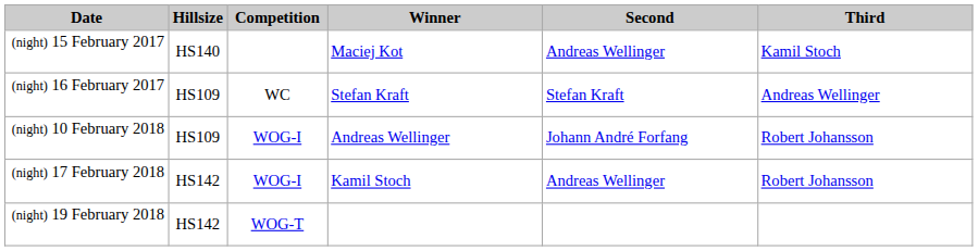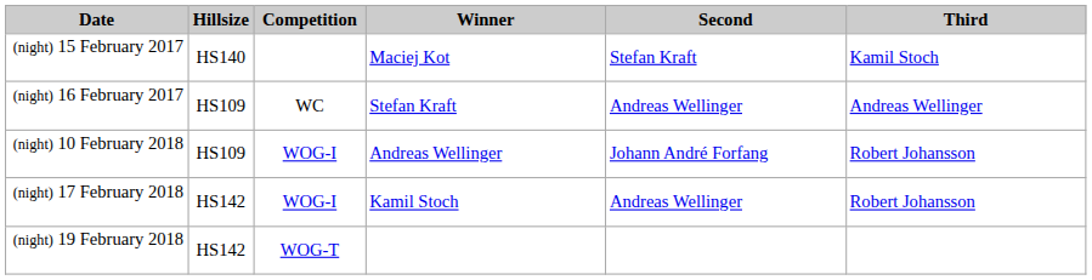(night) 15 February 2017 | Second: Andreas Wellinger -> Stefan Kraft
(night) 16 February 2017 | Second: Stefan Kraft -> Andreas Wellinger
